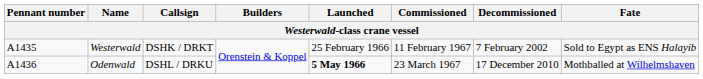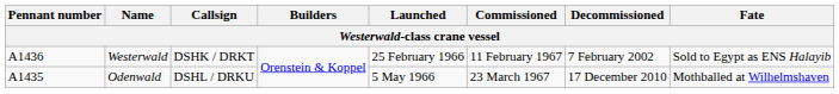Westerwald | Pennant number: A1435 -> A1436
Odenwald | Pennant number: A1436 -> A1435
Odenwald | Launched: bold -> normal
